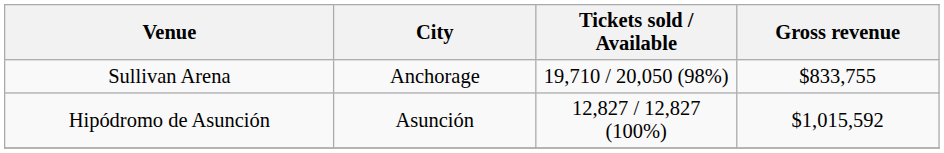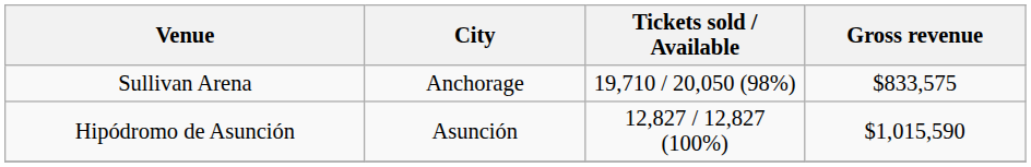Sullivan Arena | Gross revenue: $833,755 -> $833,575
Hipódromo de Asunción | Gross revenue: $1,015,592 -> $1,015,590
